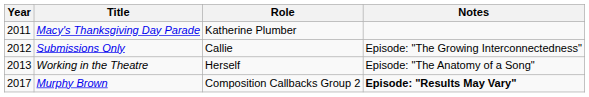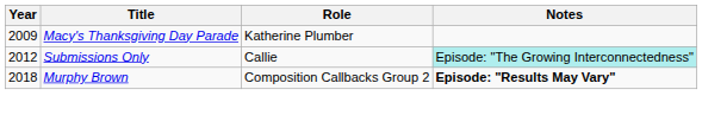Macy's Thanksgiving Day Parade | Year: 2011 -> 2009
Submissions Only | Notes: no background -> paleturquoise background
- row: 2013 | Working in the Theatre | Herself | Episode: "The Anatomy of a Song"
Murphy Brown | Year: 2017 -> 2018
